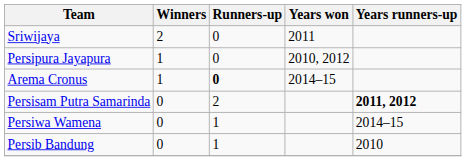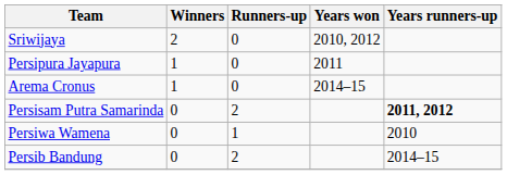Sriwijaya | Years won: 2011 -> 2010, 2012
Persipura Jayapura | Years won: 2010, 2012 -> 2011
Arema Cronus | Runners-up: bold -> normal
Persiwa Wamena | Years runners-up: 2014–15 -> 2010
Persib Bandung | Runners-up: 1 -> 2
Persib Bandung | Years runners-up: 2010 -> 2014–15
